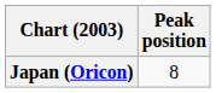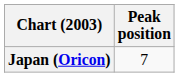Japan (Oricon) | Peak position: 8 -> 7
